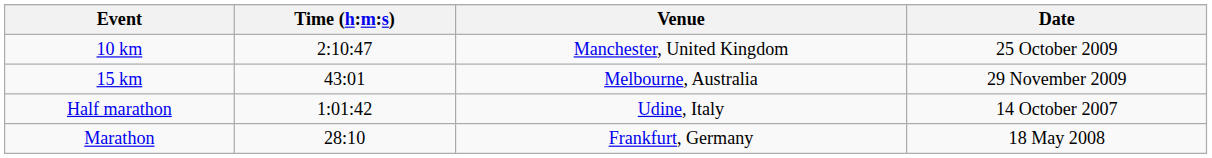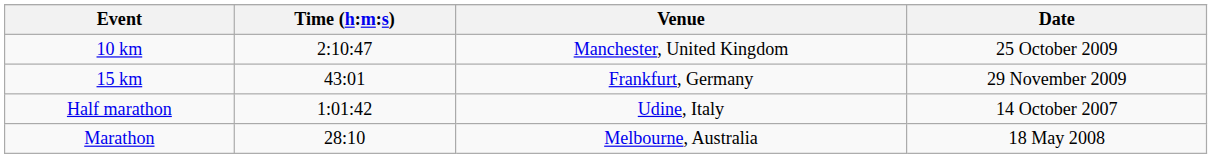15 km | Venue: Melbourne, Australia -> Frankfurt, Germany
Marathon | Venue: Frankfurt, Germany -> Melbourne, Australia
